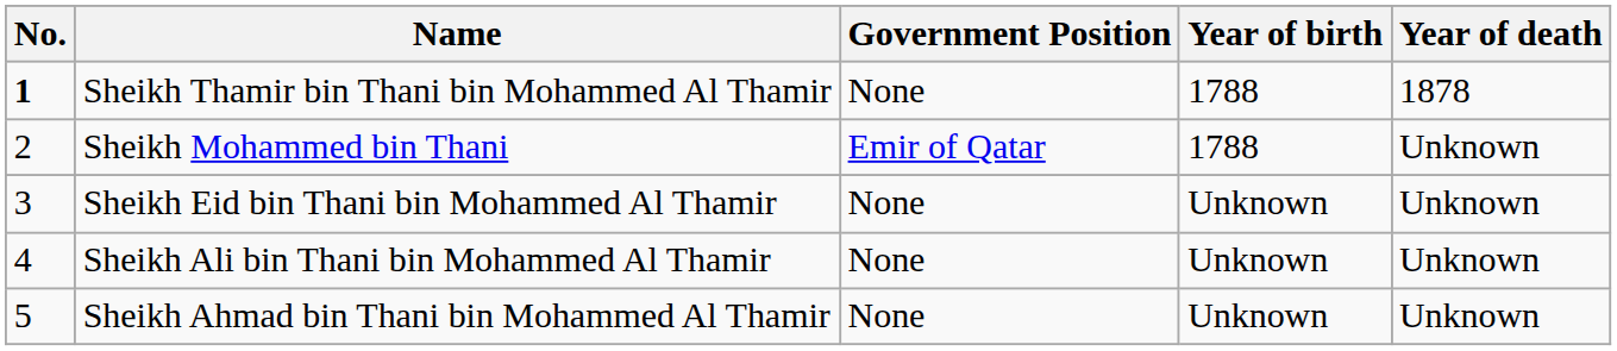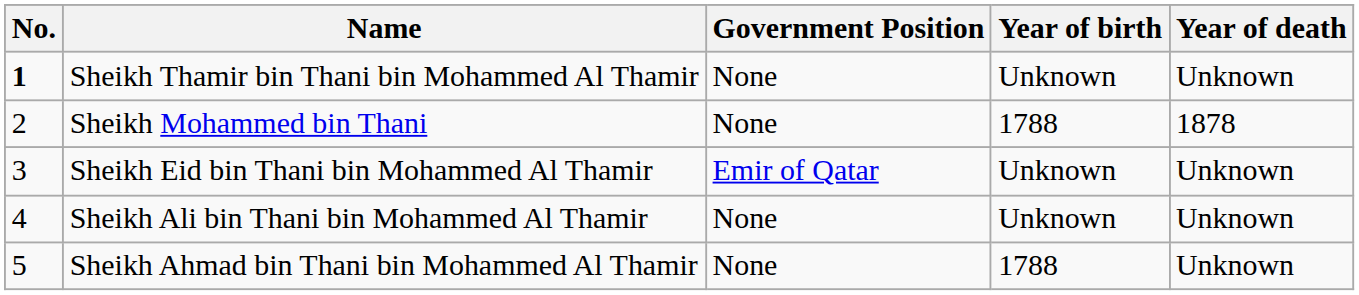Sheikh Thamir bin Thani bin Mohammed Al Thamir | Year of birth: 1788 -> Unknown
Sheikh Thamir bin Thani bin Mohammed Al Thamir | Year of death: 1878 -> Unknown
Sheikh Mohammed bin Thani | Government Position: Emir of Qatar -> None
Sheikh Mohammed bin Thani | Year of death: Unknown -> 1878
Sheikh Eid bin Thani bin Mohammed Al Thamir | Government Position: None -> Emir of Qatar
Sheikh Ahmad bin Thani bin Mohammed Al Thamir | Year of birth: Unknown -> 1788
